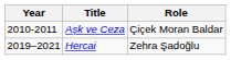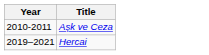- column: Role | Çiçek Moran Baldar | Zehra Şadoğlu
